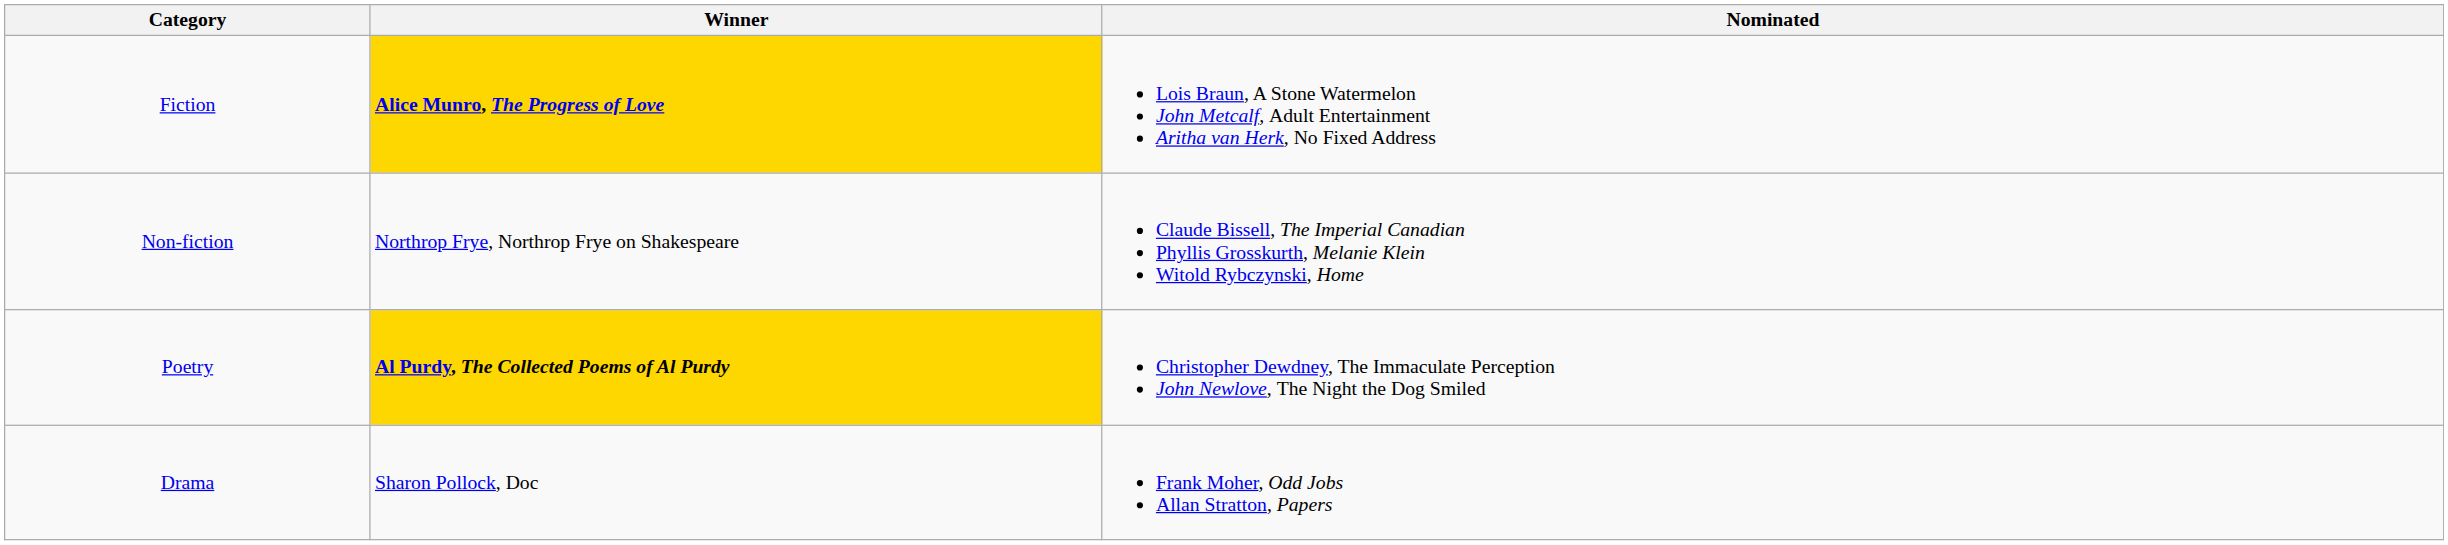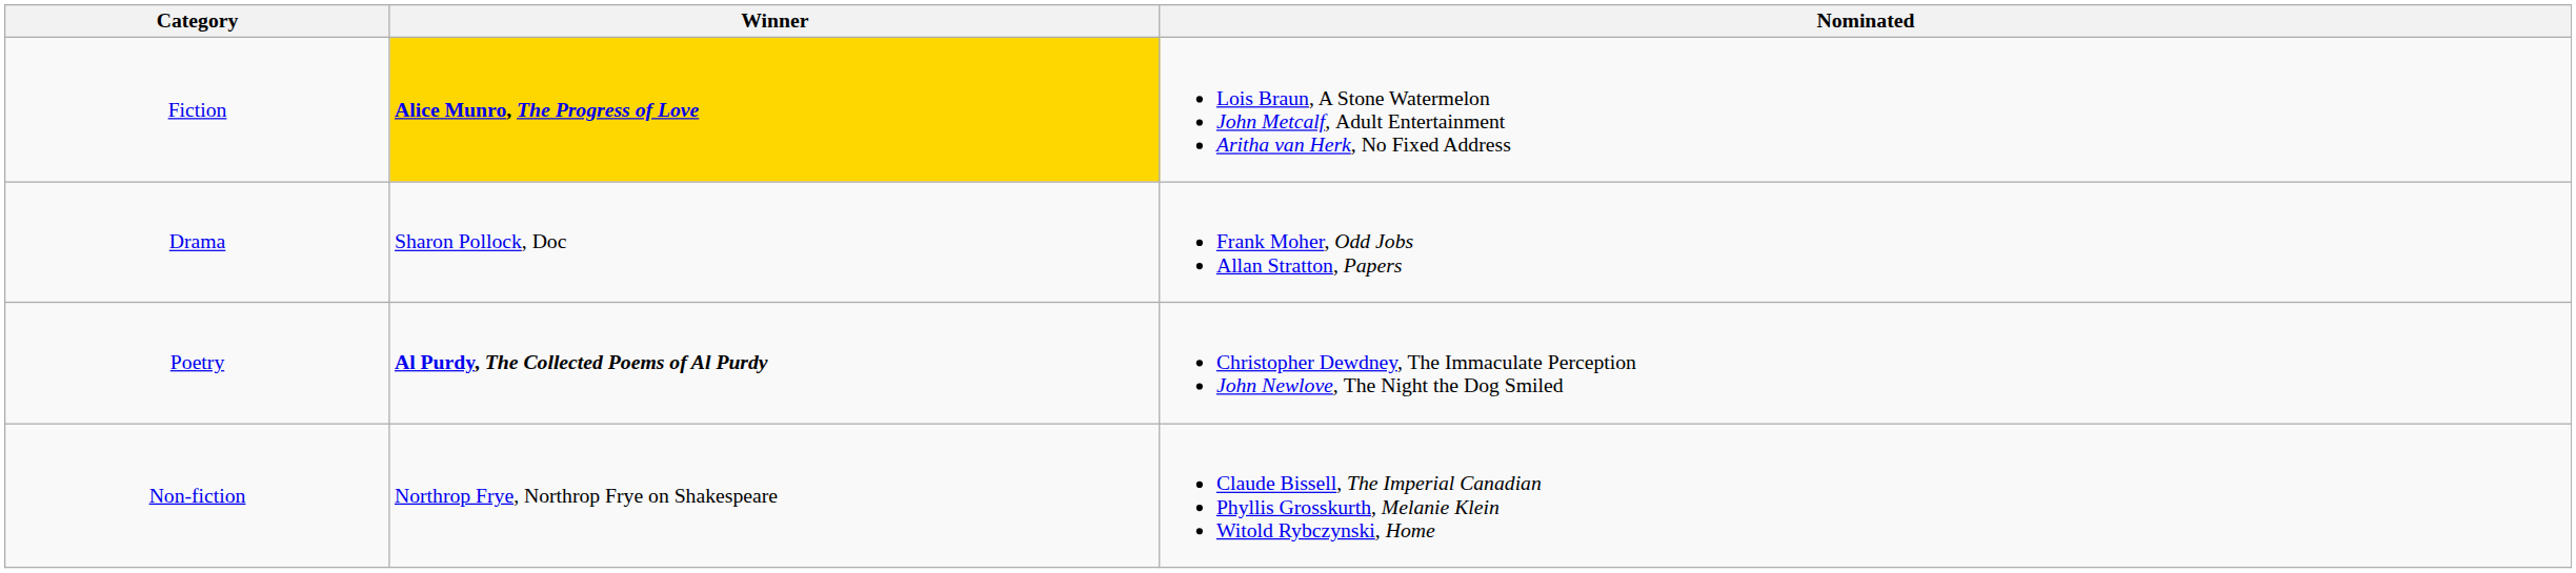rows swapped: Non-fiction <-> Drama
Poetry | Winner: gold background -> no background
